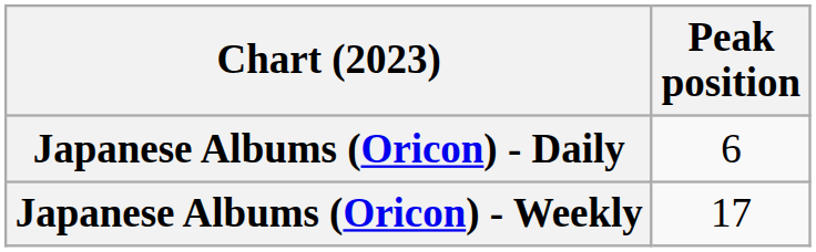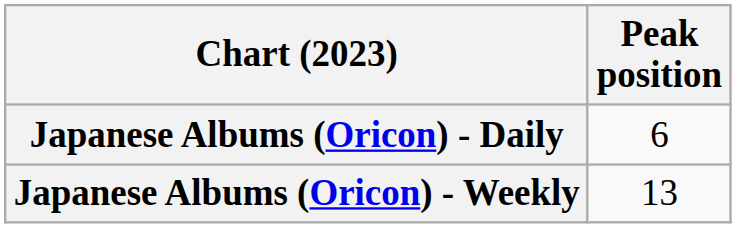Japanese Albums (Oricon) - Weekly | Peak position: 17 -> 13
